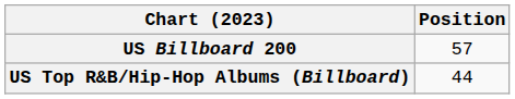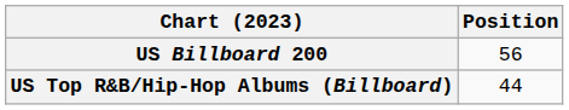US Billboard 200 | Position: 57 -> 56
